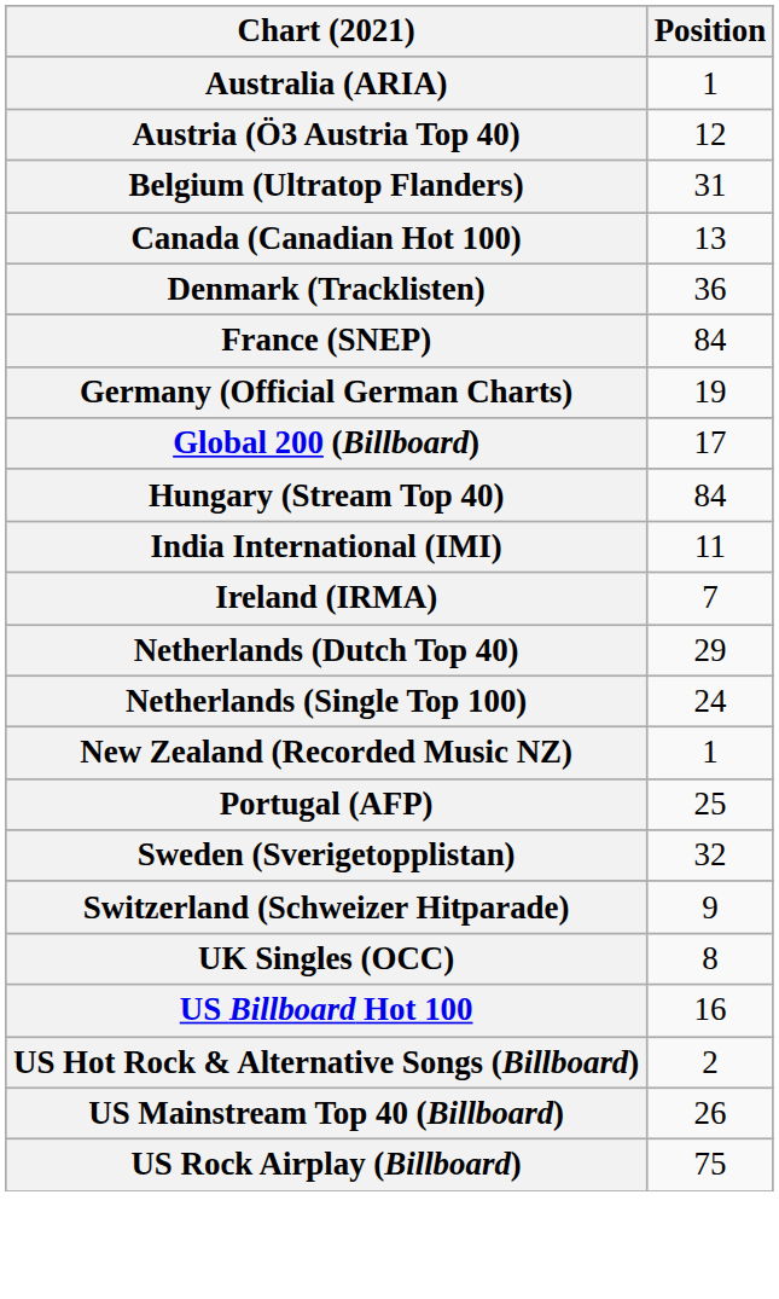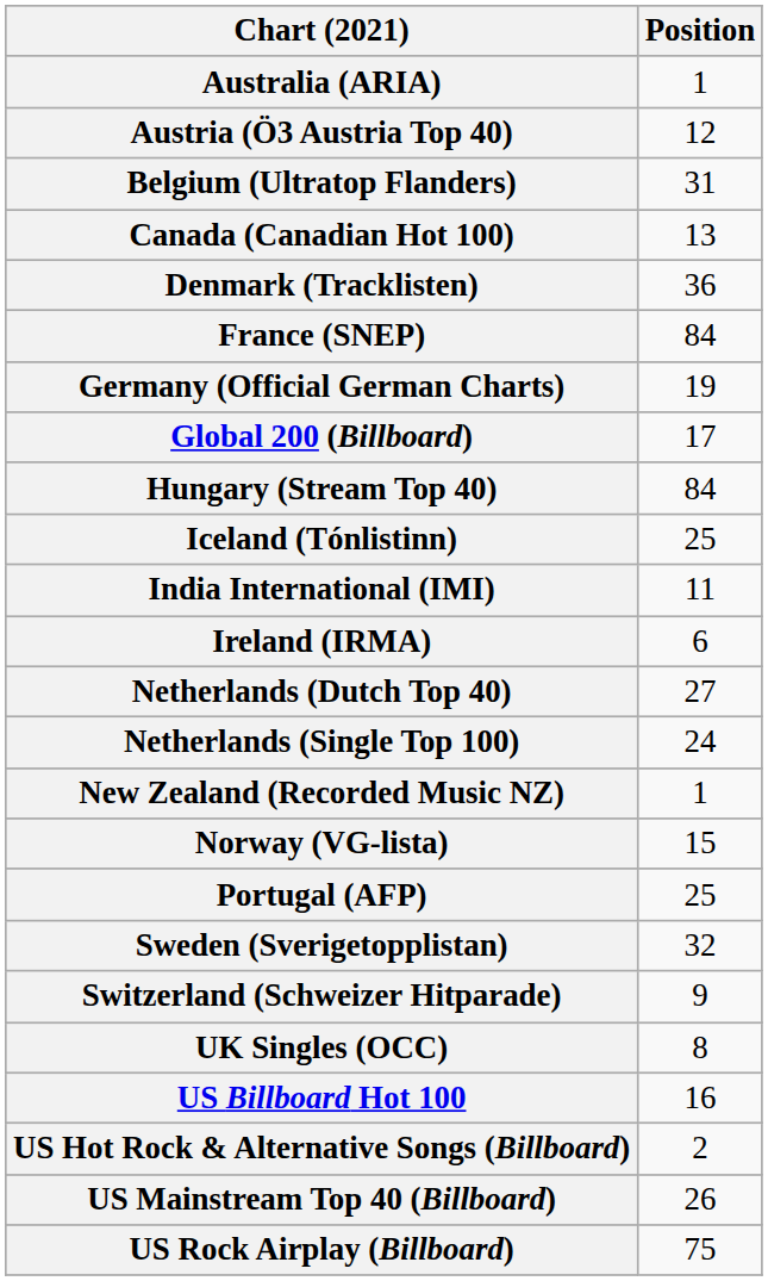+ row: Iceland (Tónlistinn) | 25
Ireland (IRMA) | Position: 7 -> 6
Netherlands (Dutch Top 40) | Position: 29 -> 27
+ row: Norway (VG-lista) | 15
